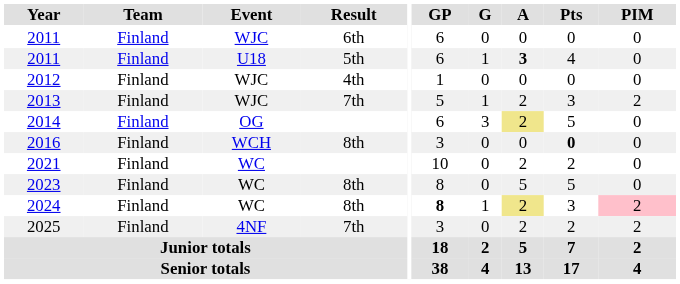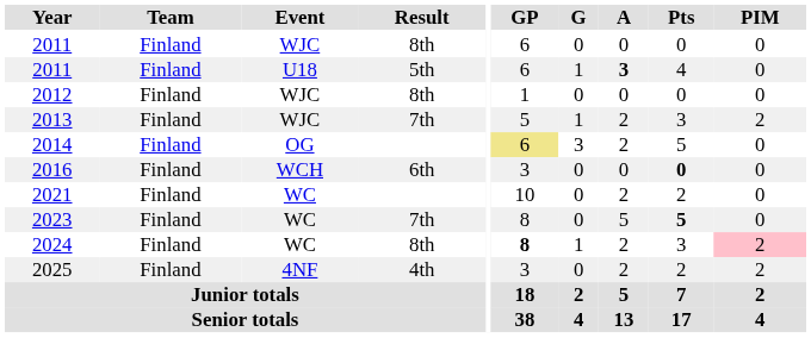2011 / WJC | Result: 6th -> 8th
2012 | Result: 4th -> 8th
2014 | GP: no background -> khaki background
2014 | A: khaki background -> no background
2016 | Result: 8th -> 6th
2023 | Result: 8th -> 7th
2023 | Pts: normal -> bold
2024 | A: khaki background -> no background
2025 | Result: 7th -> 4th
